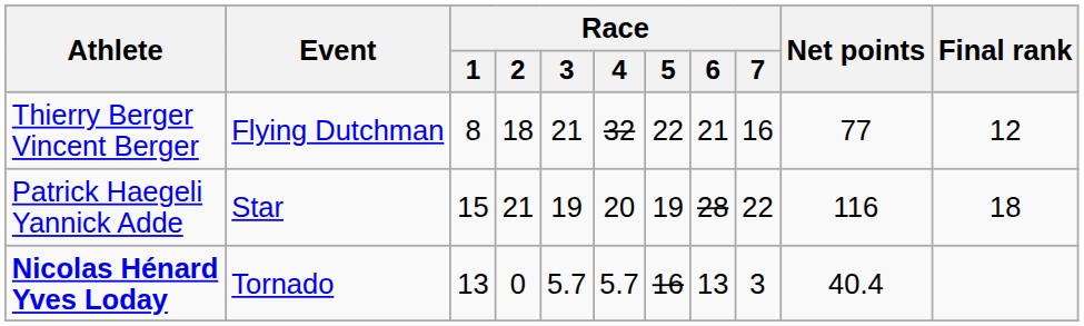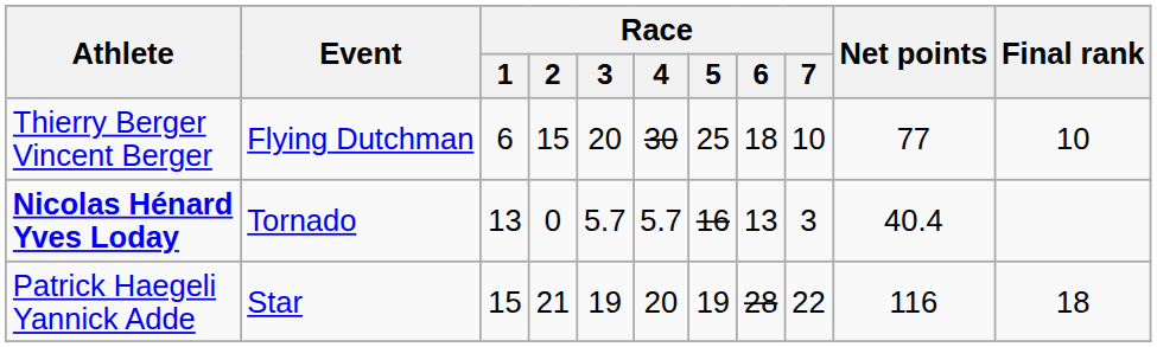Thierry Berger Vincent Berger | Race / 1: 8 -> 6
Thierry Berger Vincent Berger | Race / 2: 18 -> 15
Thierry Berger Vincent Berger | Race / 3: 21 -> 20
Thierry Berger Vincent Berger | Race / 4: 32 -> 30
Thierry Berger Vincent Berger | Race / 5: 22 -> 25
Thierry Berger Vincent Berger | Race / 6: 21 -> 18
Thierry Berger Vincent Berger | Race / 7: 16 -> 10
Thierry Berger Vincent Berger | Final rank: 12 -> 10
rows swapped: Nicolas Hénard Yves Loday <-> Patrick Haegeli Yannick Adde
